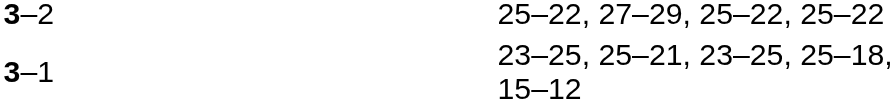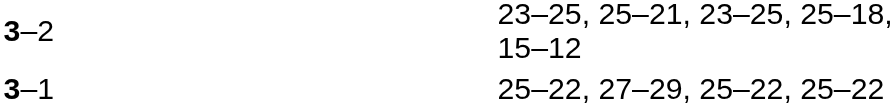3–2 | column 4: 25–22, 27–29, 25–22, 25–22 -> 23–25, 25–21, 23–25, 25–18, 15–12
3–1 | column 4: 23–25, 25–21, 23–25, 25–18, 15–12 -> 25–22, 27–29, 25–22, 25–22
